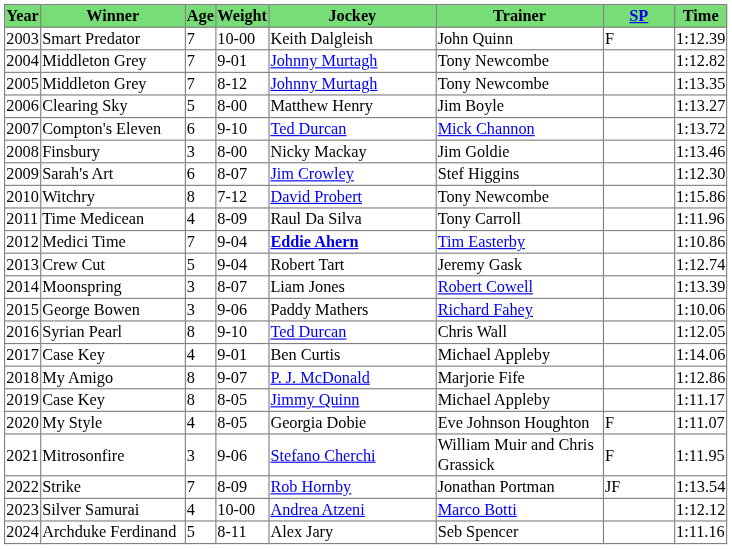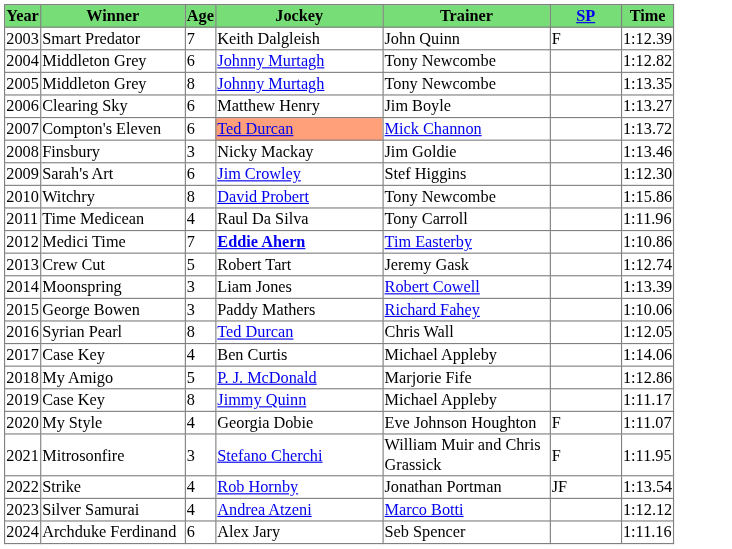- column: Weight | 10-00 | 9-01 | 8-12 | 8-00 | 9-10 | 8-00 | 8-07 | 7-12 | 8-09 | 9-04 | 9-04 | 8-07 | 9-06 | 9-10 | 9-01 | 9-07 | 8-05 | 8-05 | 9-06 | 8-09 | 10-00 | 8-11
2004 / Middleton Grey | Age: 7 -> 6
2005 / Middleton Grey | Age: 7 -> 8
Clearing Sky | Age: 5 -> 6
Compton's Eleven | Jockey: no background -> lightsalmon background
My Amigo | Age: 8 -> 5
Strike | Age: 7 -> 4
Archduke Ferdinand | Age: 5 -> 6
